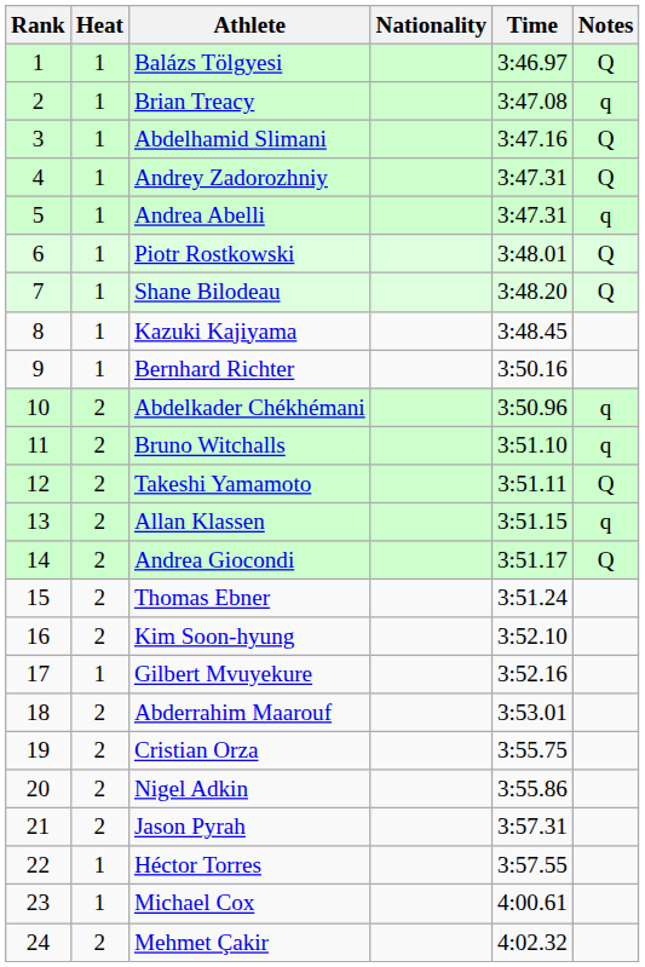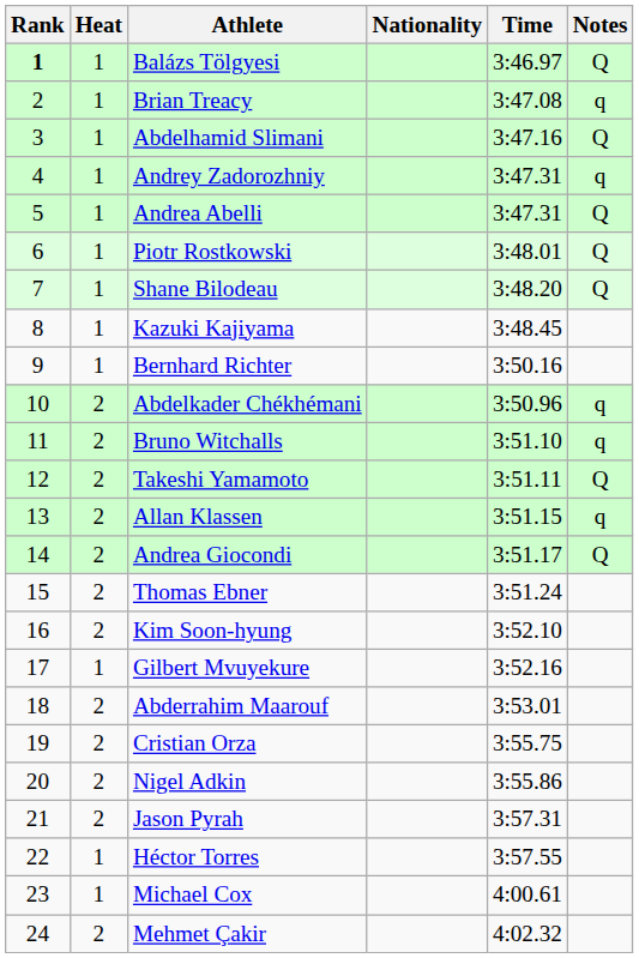Balázs Tölgyesi | Rank: normal -> bold
Andrey Zadorozhniy | Notes: Q -> q
Andrea Abelli | Notes: q -> Q
